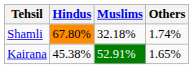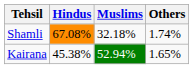Shamli | Hindus: 67.80% -> 67.08%
Kairana | Muslims: 52.91% -> 52.94%
